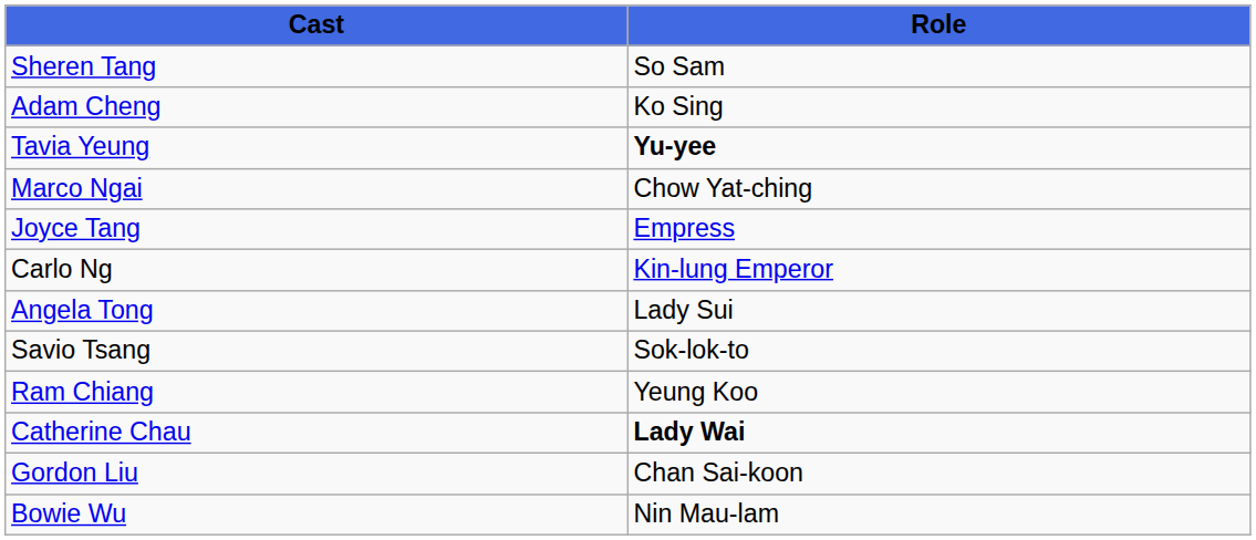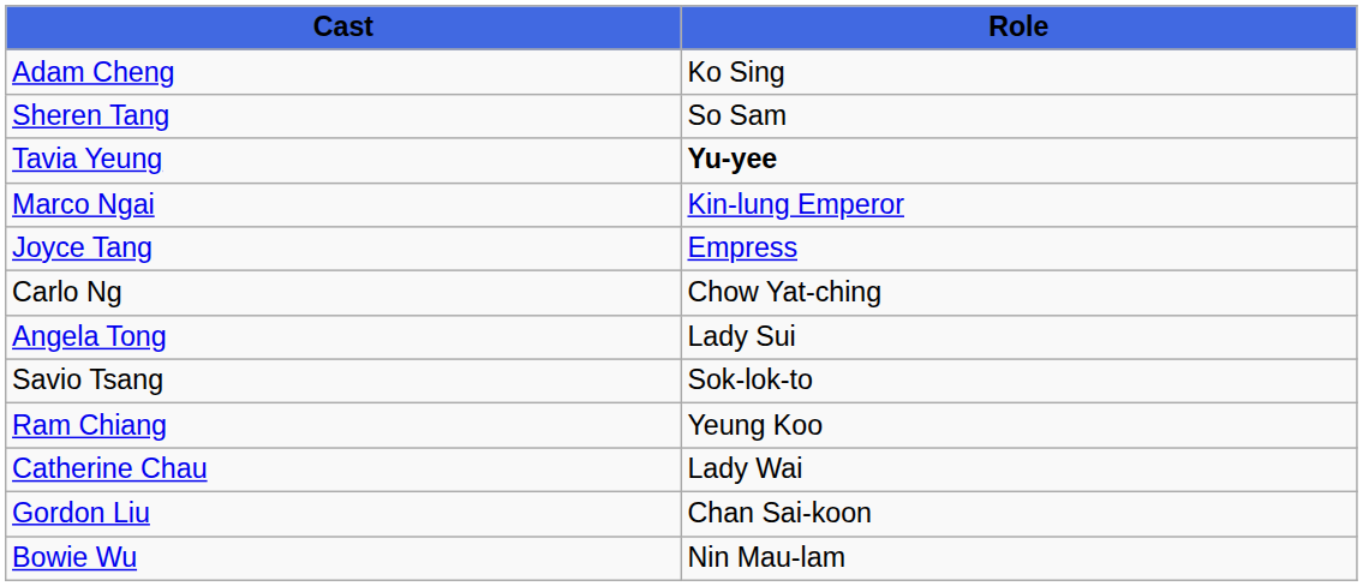rows swapped: Adam Cheng <-> Sheren Tang
Marco Ngai | Role: Chow Yat-ching -> Kin-lung Emperor
Carlo Ng | Role: Kin-lung Emperor -> Chow Yat-ching
Catherine Chau | Role: bold -> normal
